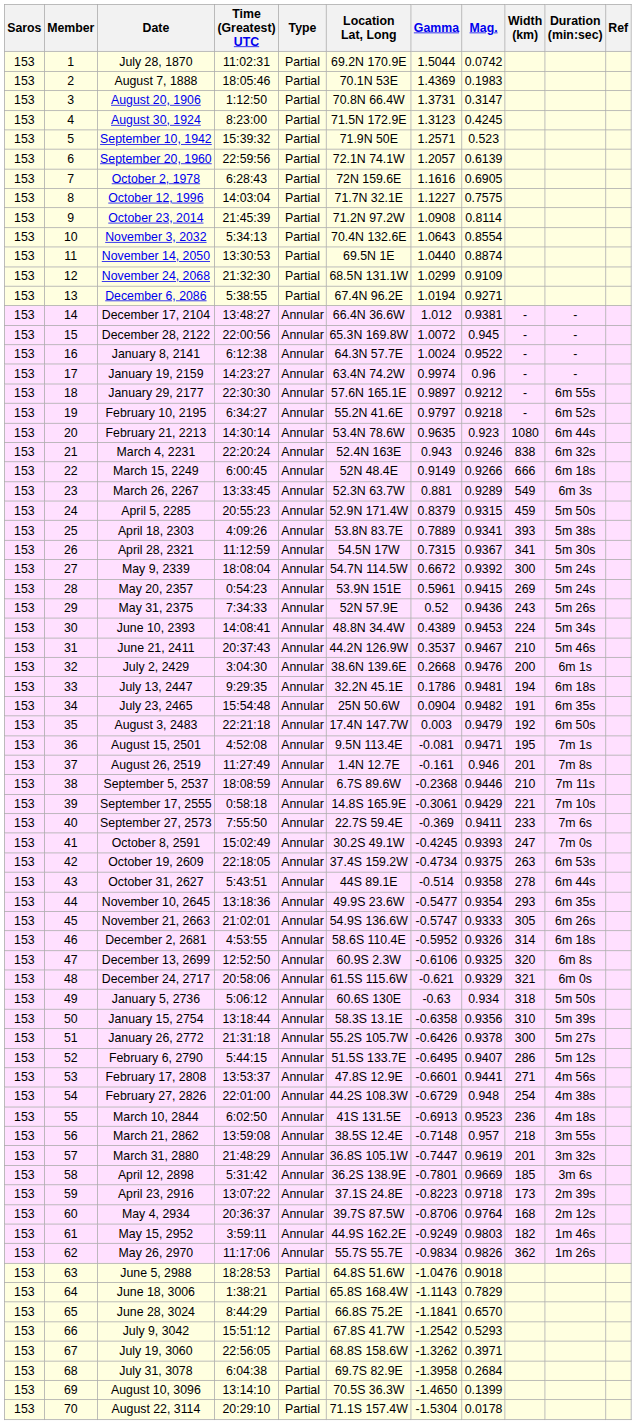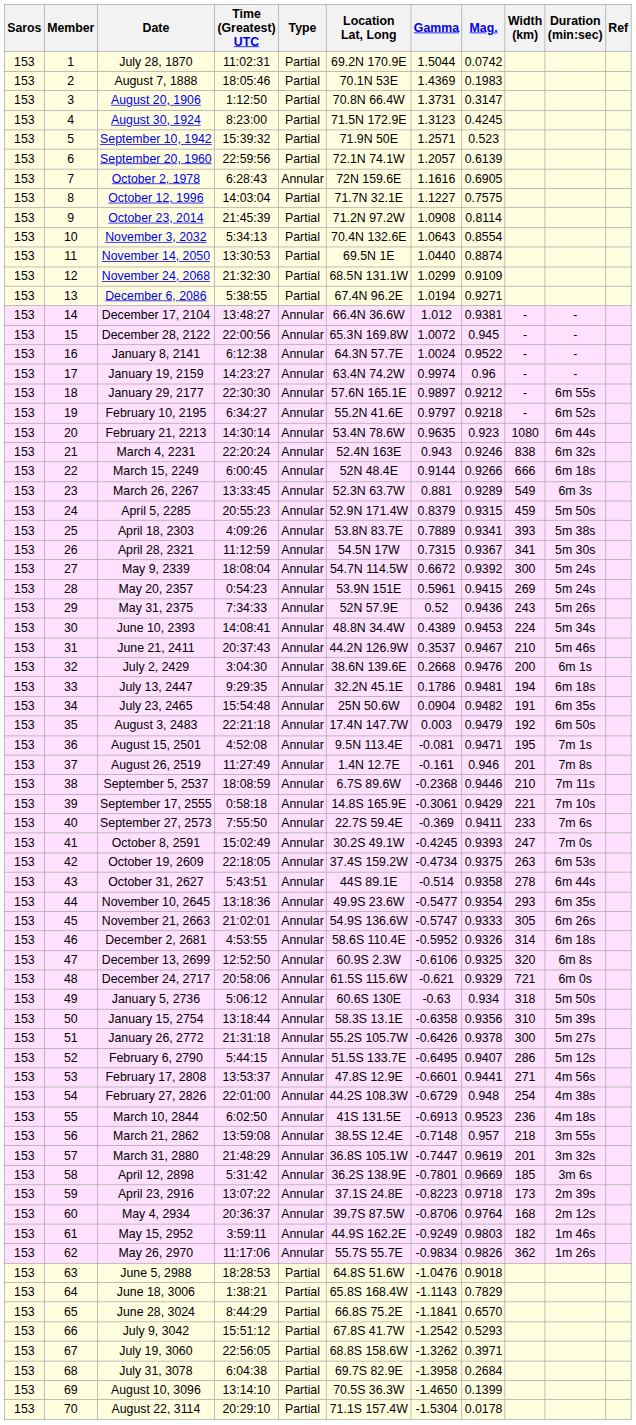October 2, 1978 | Type: Partial -> Annular
March 15, 2249 | Gamma: 0.9149 -> 0.9144
December 24, 2717 | Width (km): 321 -> 721
